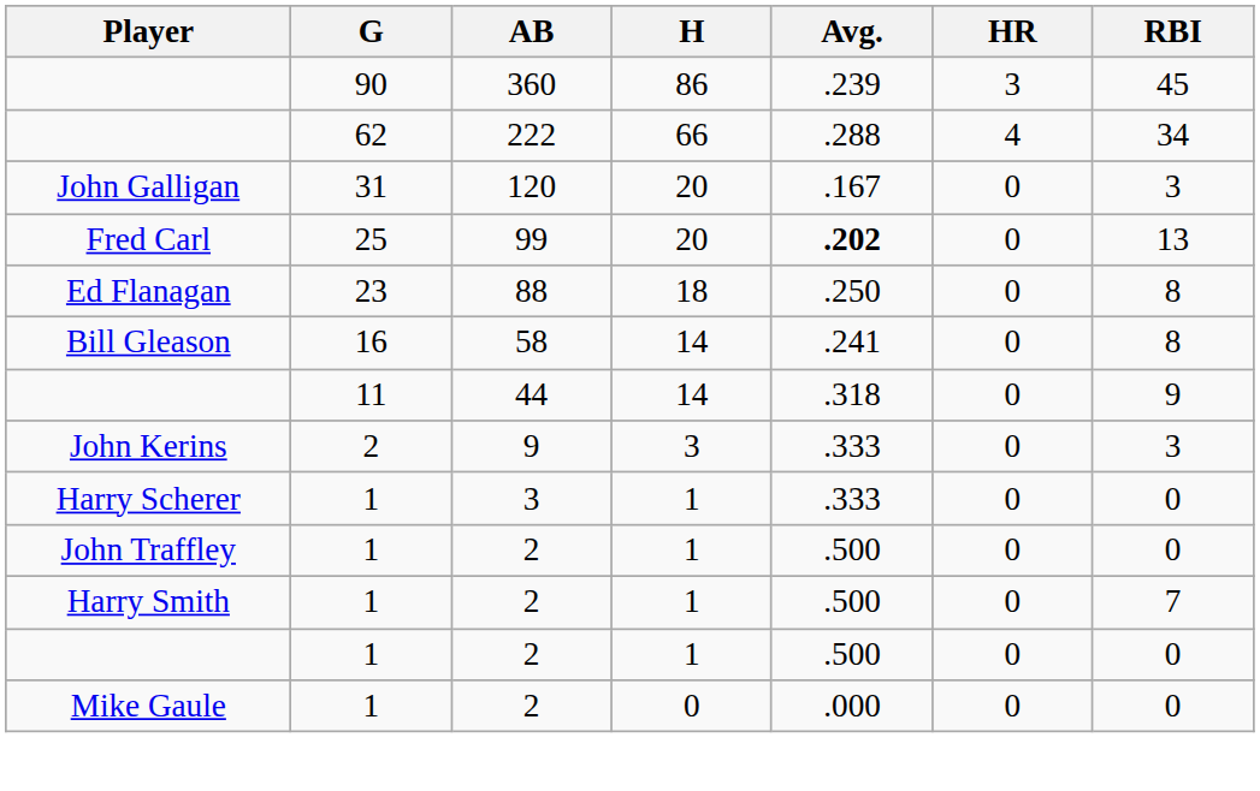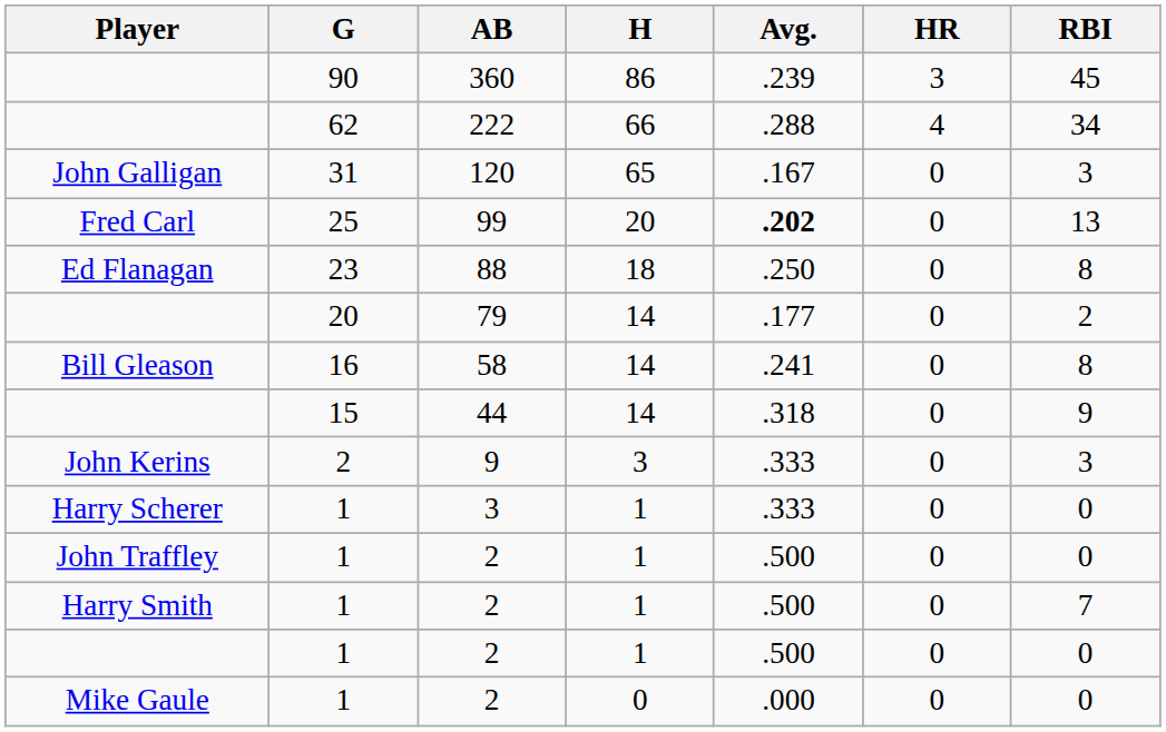120 | H: 20 -> 65
+ row: 20 | 79 | 14 | .177 | 0 | 2
44 | G: 11 -> 15
